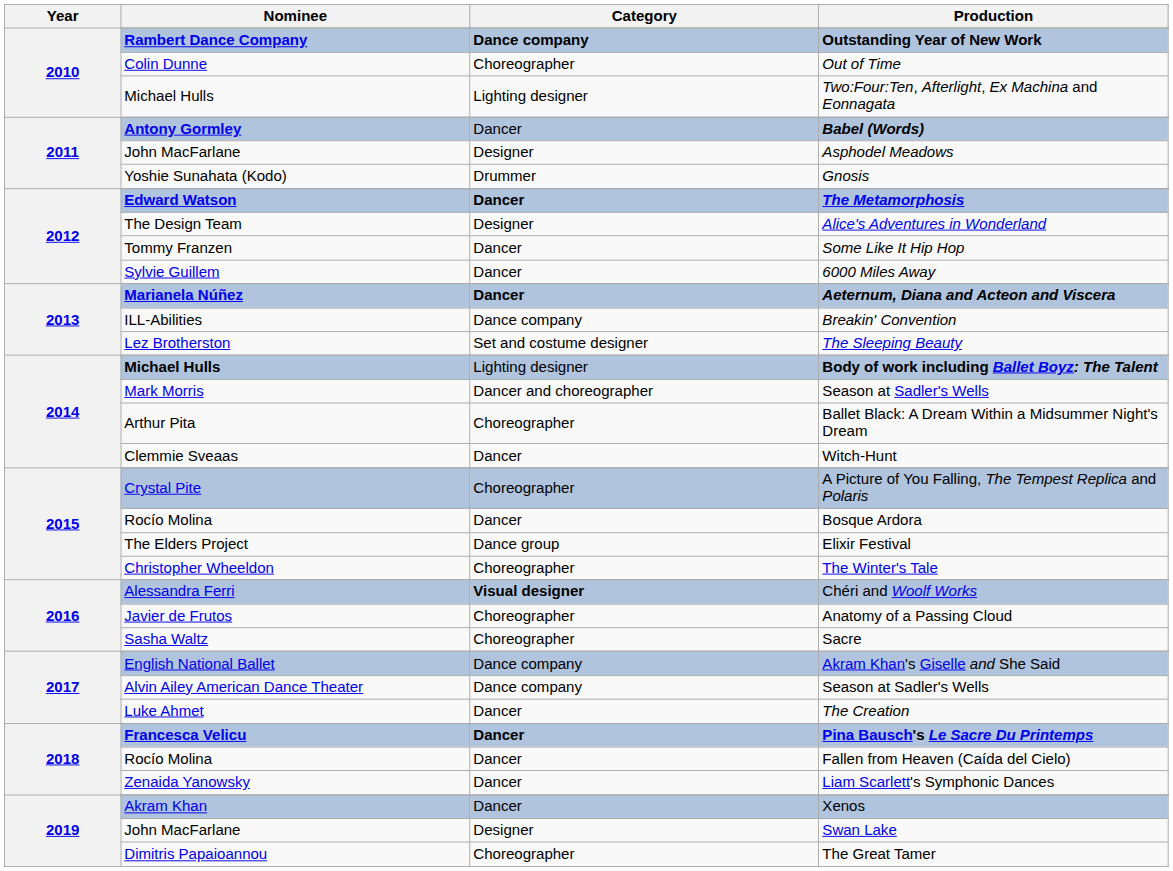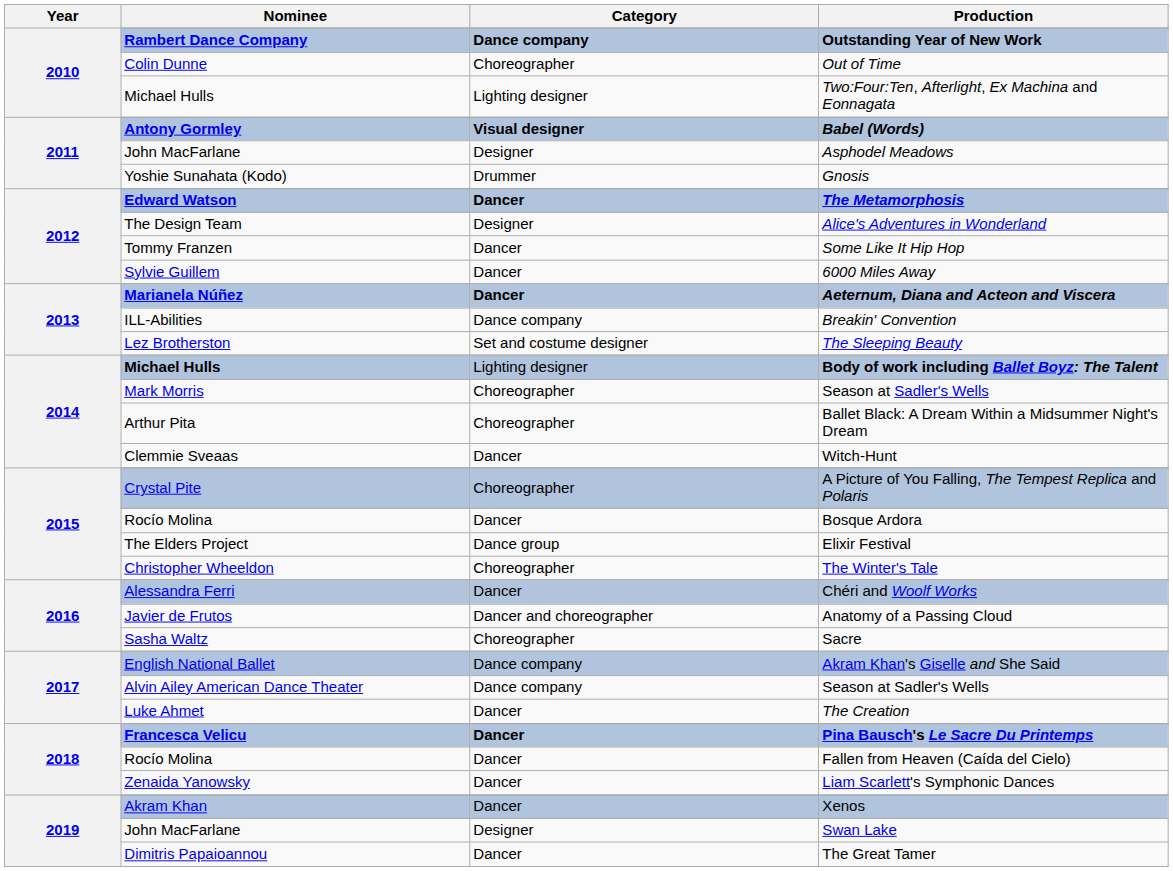Babel (Words) | Category: Dancer -> Visual designer
Mark Morris / Season at Sadler's Wells | Category: Dancer and choreographer -> Choreographer
Chéri and Woolf Works | Category: Visual designer -> Dancer
Anatomy of a Passing Cloud | Category: Choreographer -> Dancer and choreographer
The Great Tamer | Category: Choreographer -> Dancer
